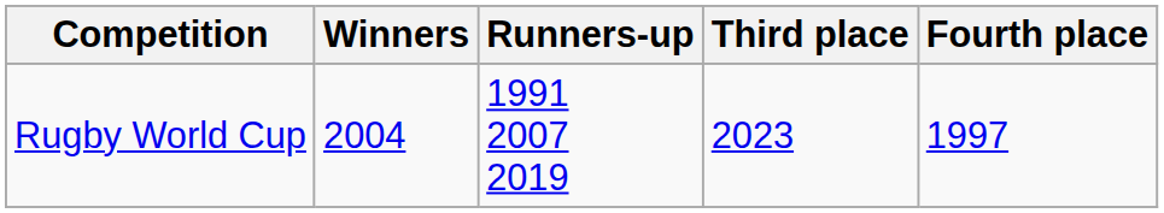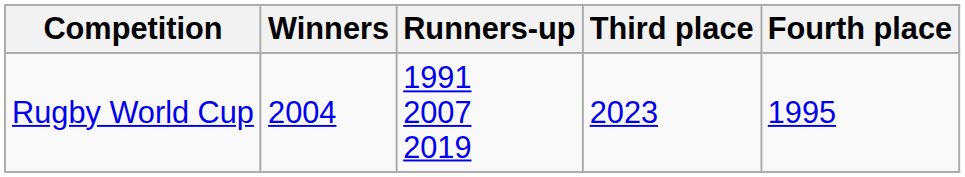Rugby World Cup | Fourth place: 1997 -> 1995
